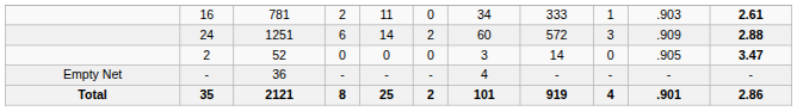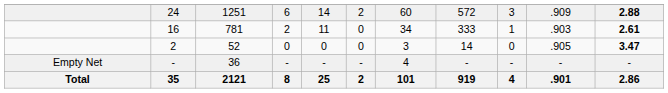rows swapped: 16 <-> 24
